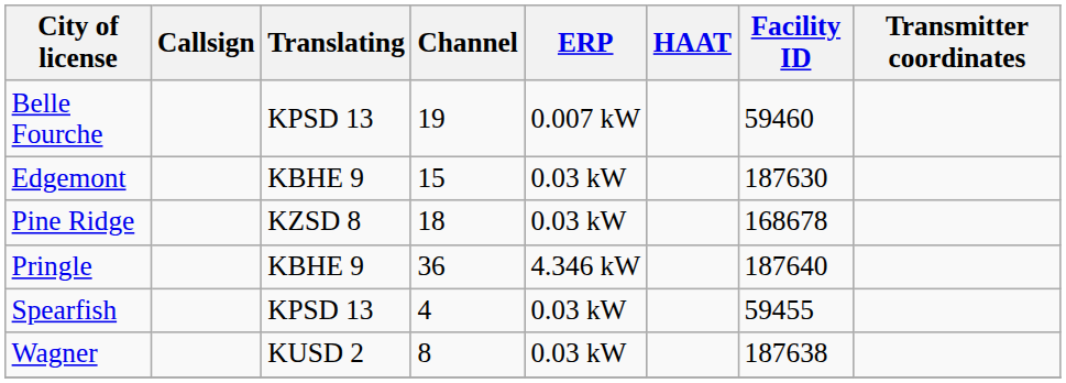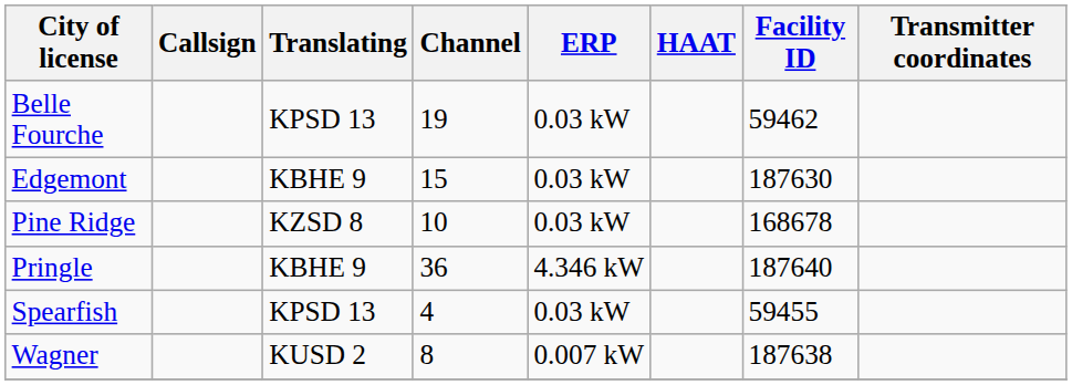Belle Fourche | ERP: 0.007 kW -> 0.03 kW
Belle Fourche | Facility ID: 59460 -> 59462
Pine Ridge | Channel: 18 -> 10
Wagner | ERP: 0.03 kW -> 0.007 kW
